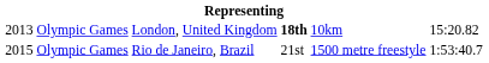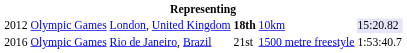London, United Kingdom | column 1: 2013 -> 2012
London, United Kingdom | column 6: no background -> lavender background
Rio de Janeiro, Brazil | column 1: 2015 -> 2016
